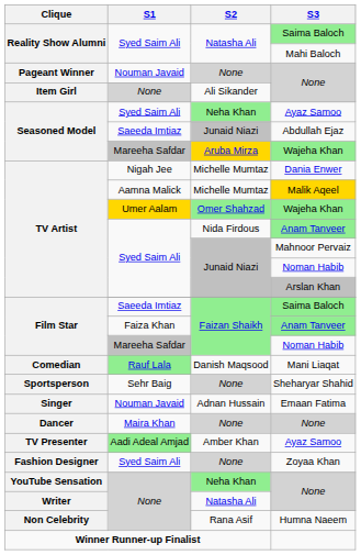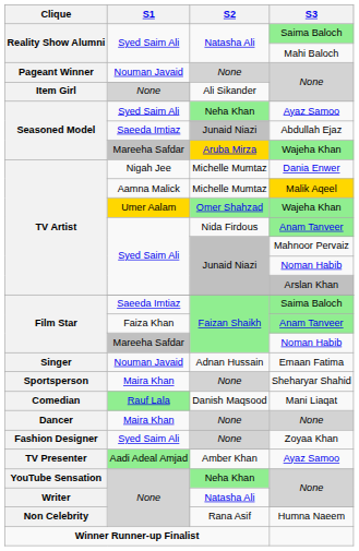rows swapped: Emaan Fatima <-> Mani Liaqat
Sheharyar Shahid | S1: Sehr Baig -> Maira Khan
rows swapped: TV Presenter / Ayaz Samoo <-> Zoyaa Khan
